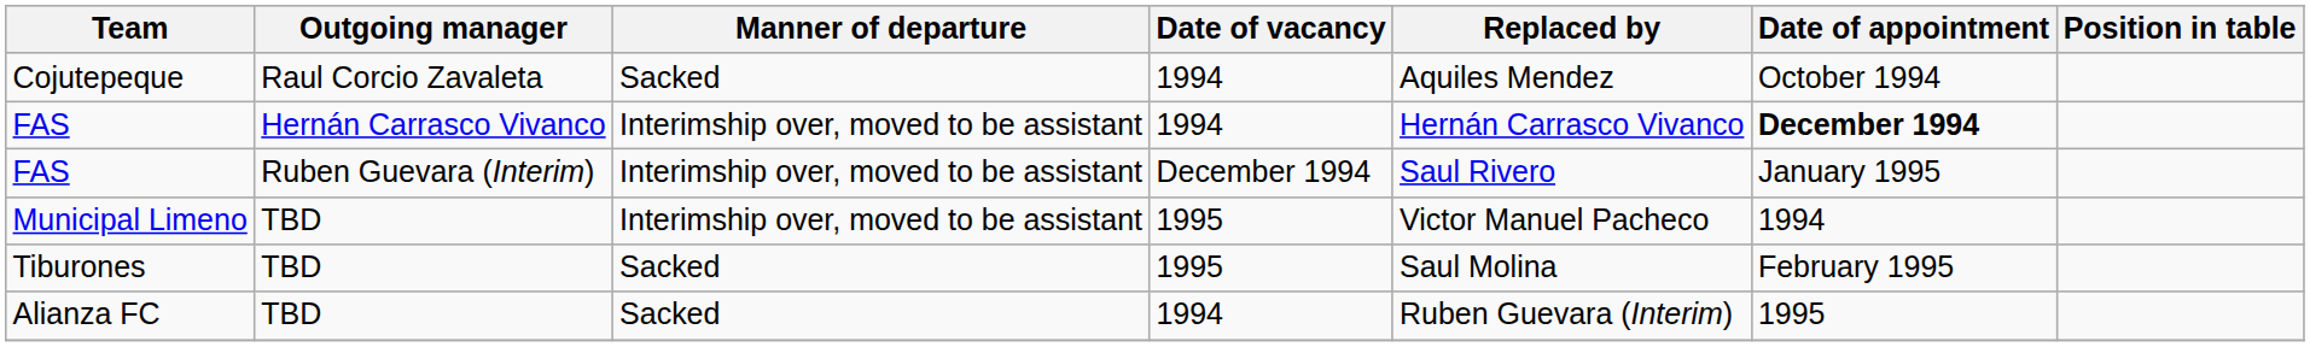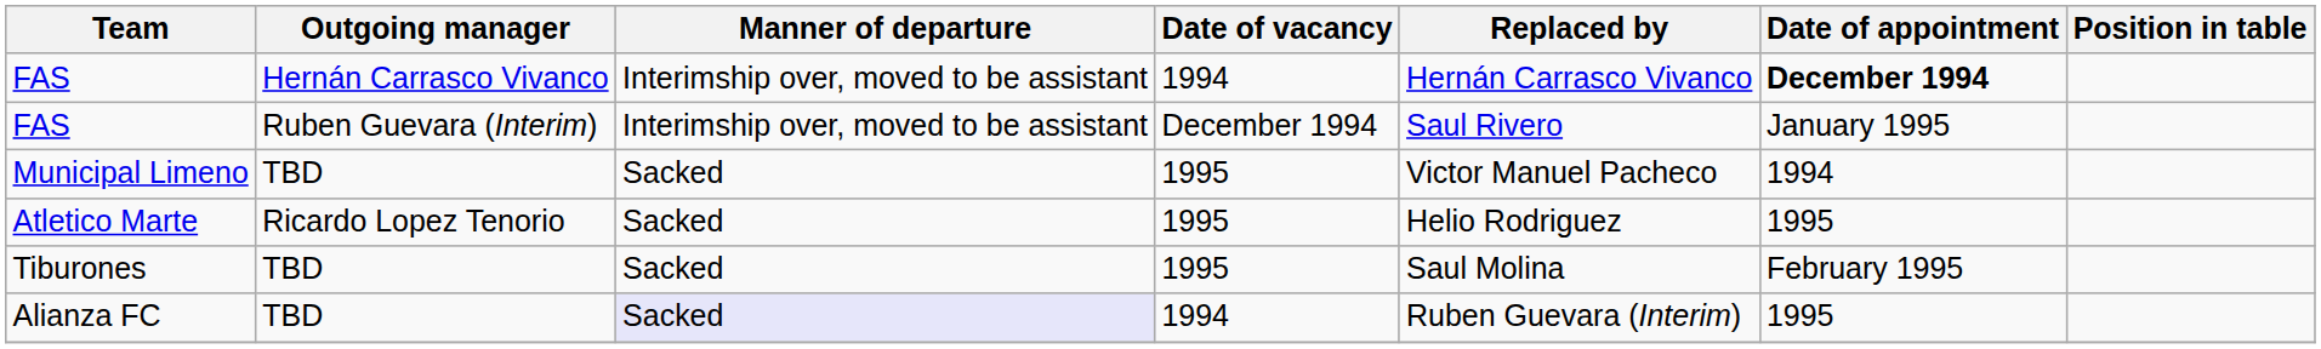- row: Cojutepeque | Raul Corcio Zavaleta | Sacked | 1994 | Aquiles Mendez | October 1994
Municipal Limeno | Manner of departure: Interimship over, moved to be assistant -> Sacked
+ row: Atletico Marte | Ricardo Lopez Tenorio | Sacked | 1995 | Helio Rodriguez | 1995
Alianza FC | Manner of departure: no background -> lavender background
